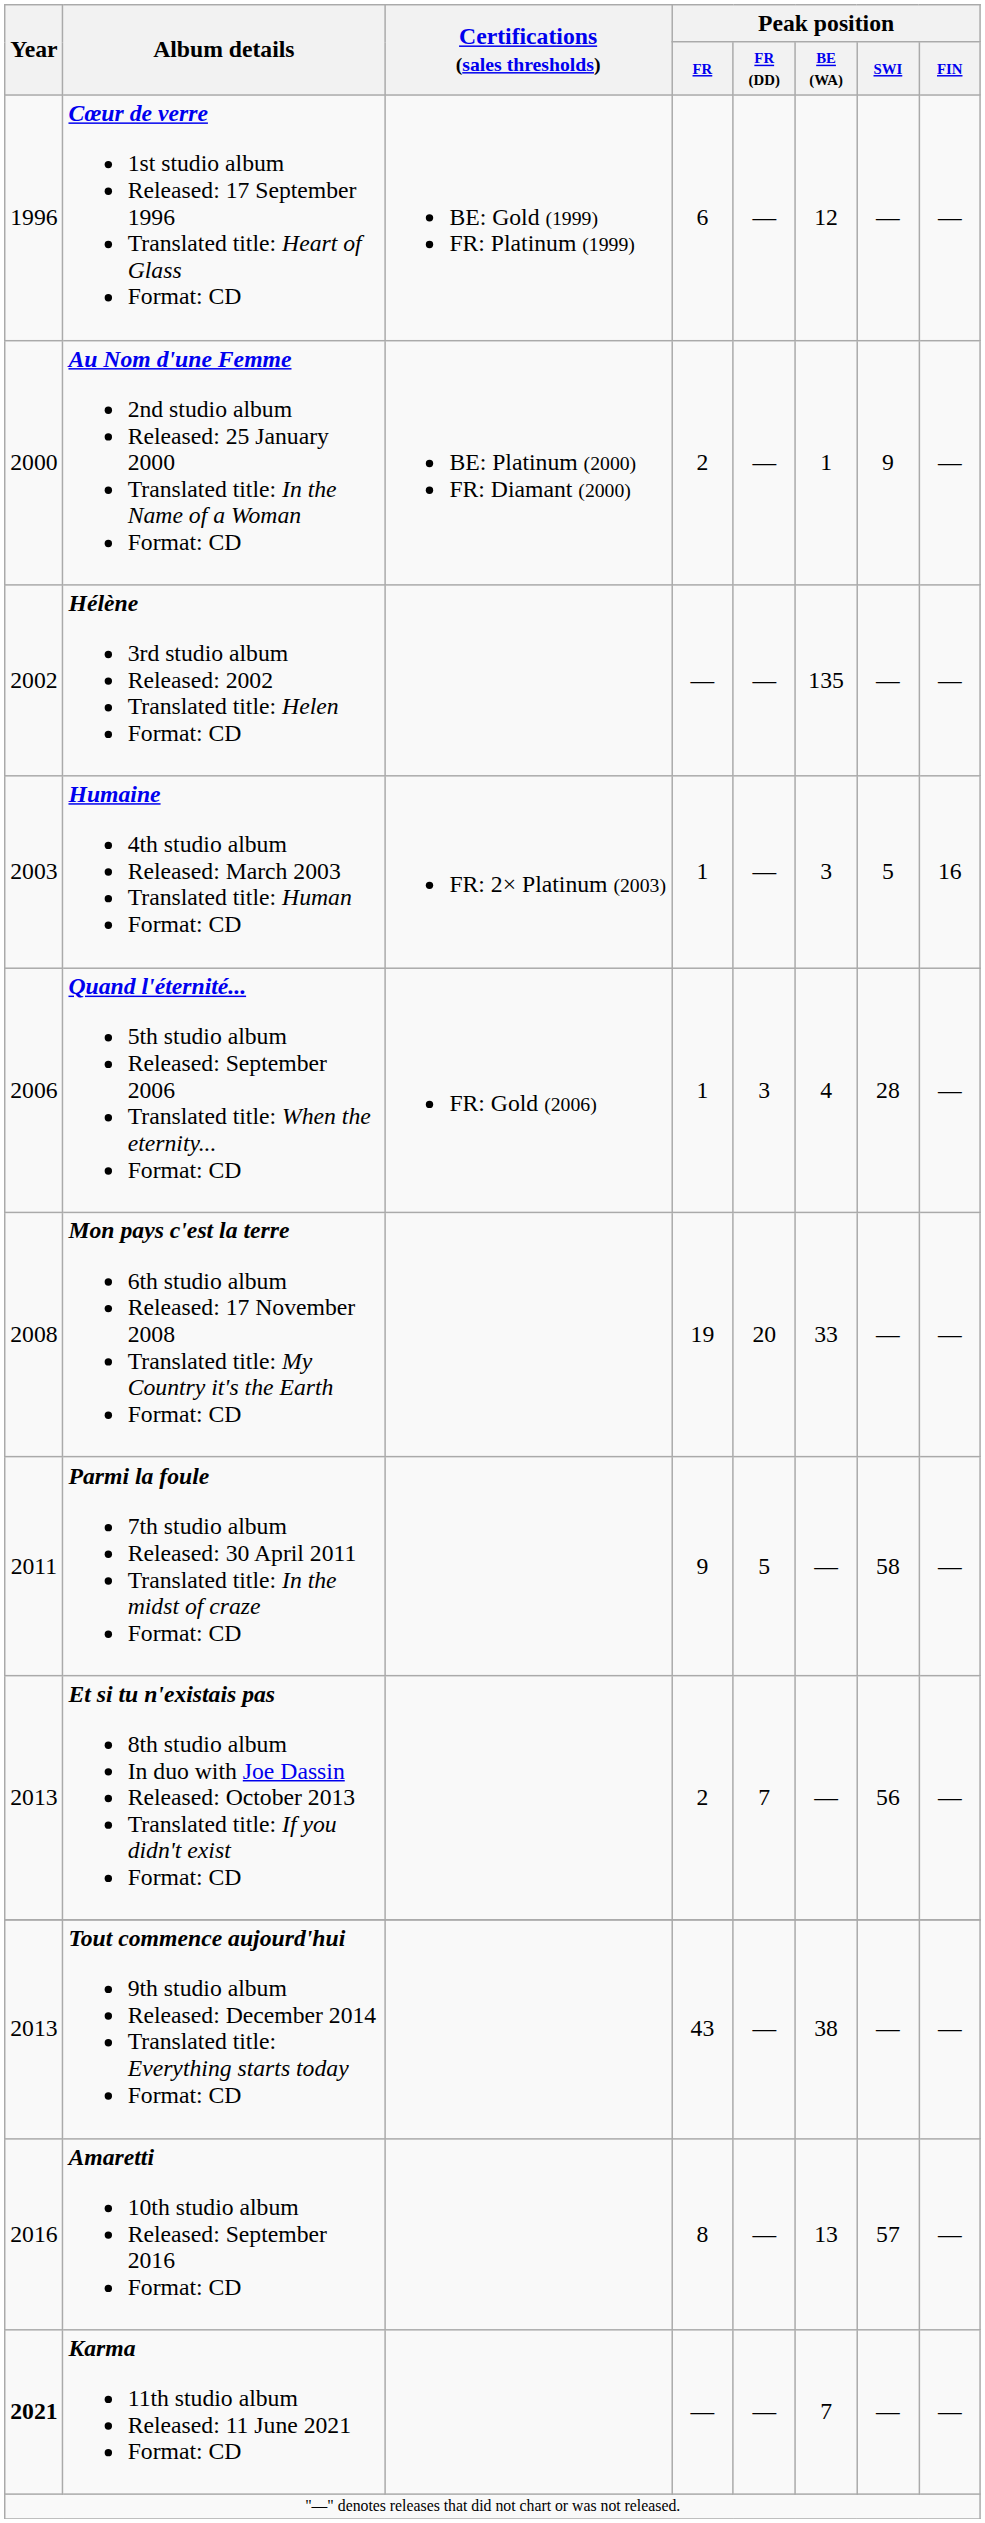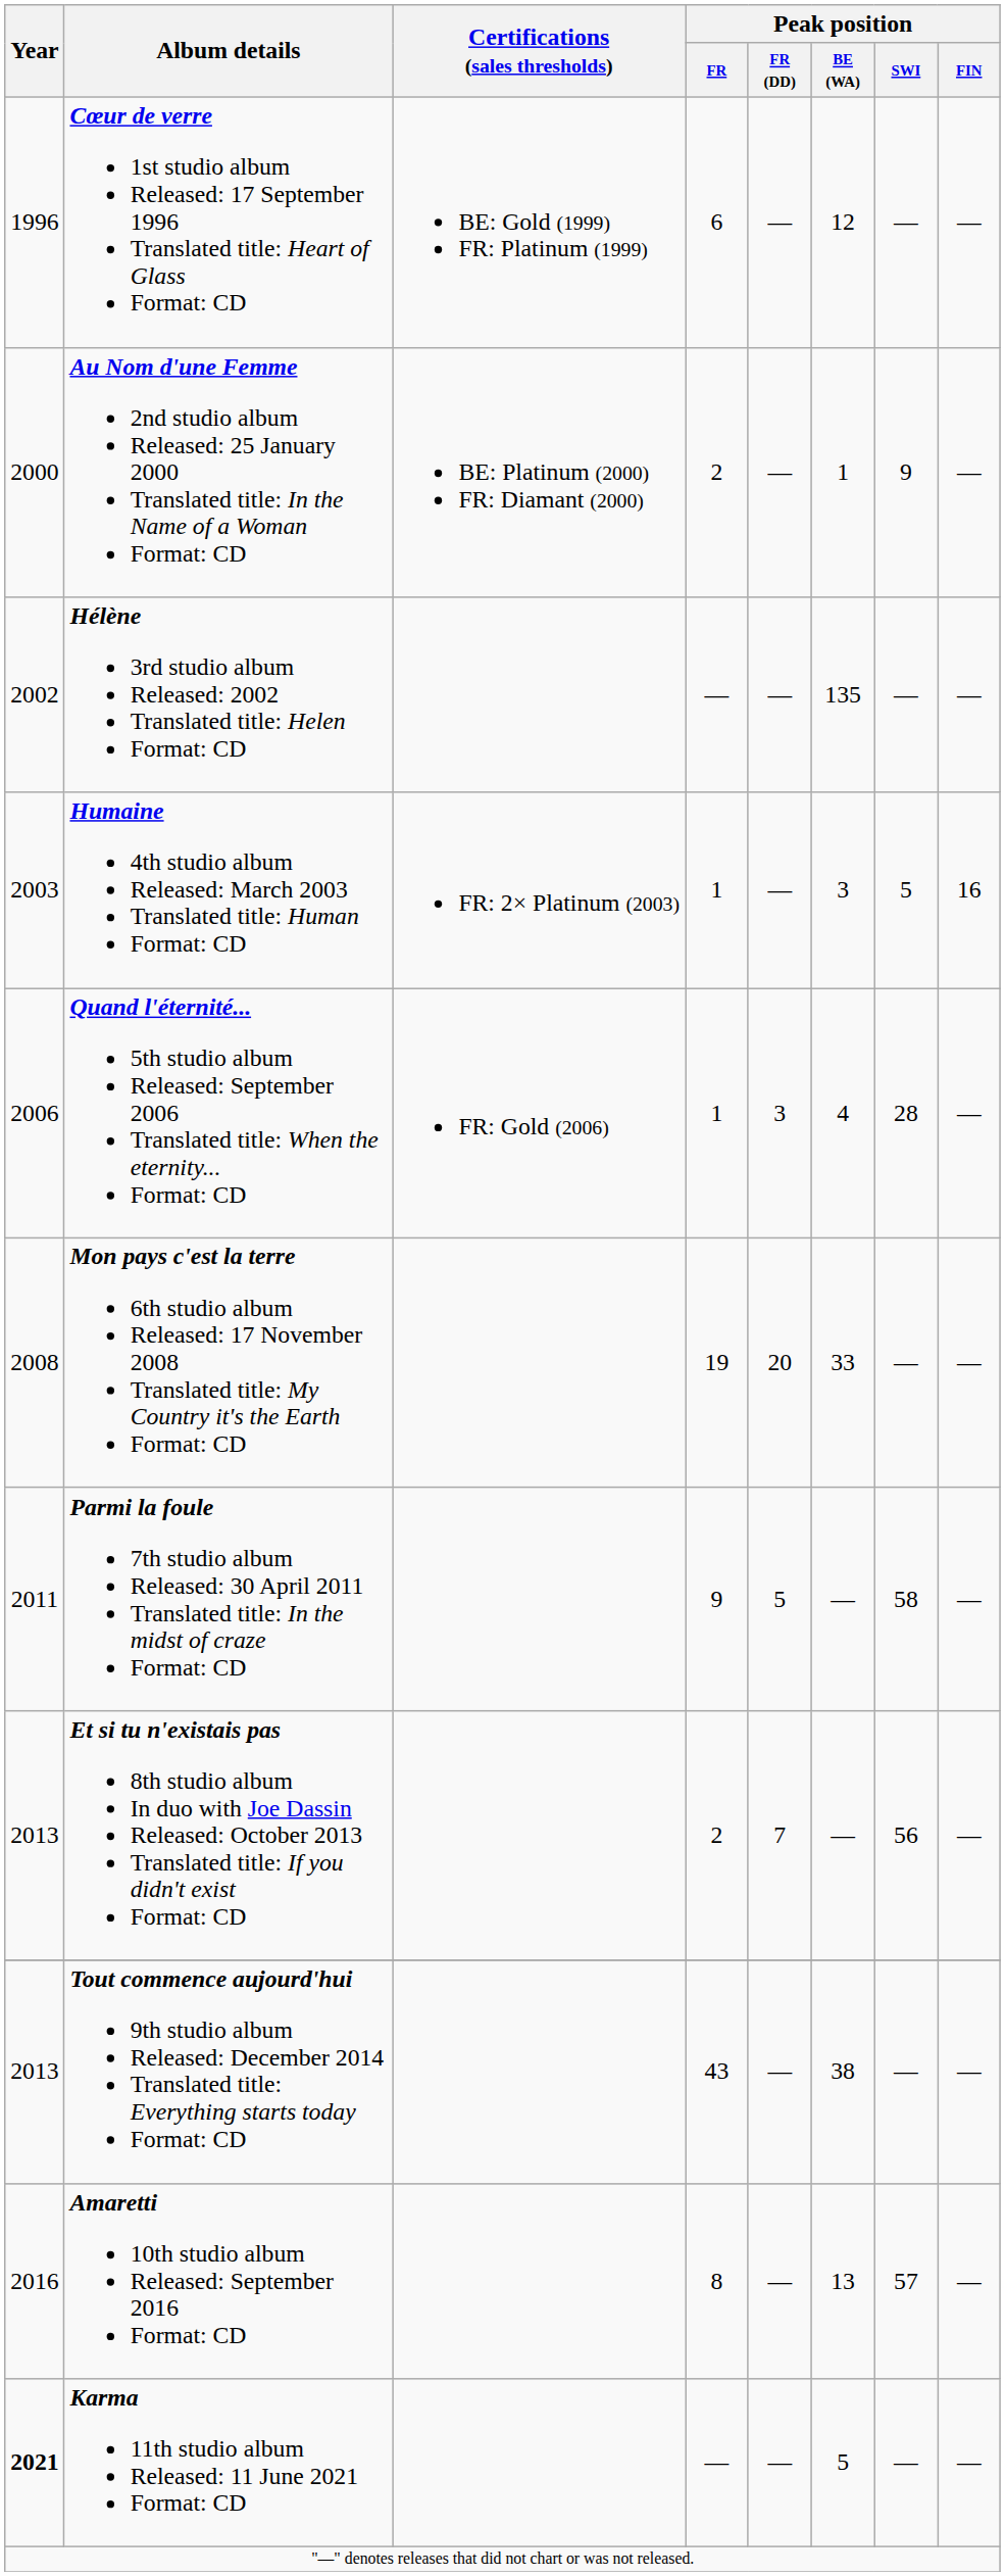Karma 11th studio album Released: 11 June 2021 Format: CD | Peak position / BE (WA): 7 -> 5
